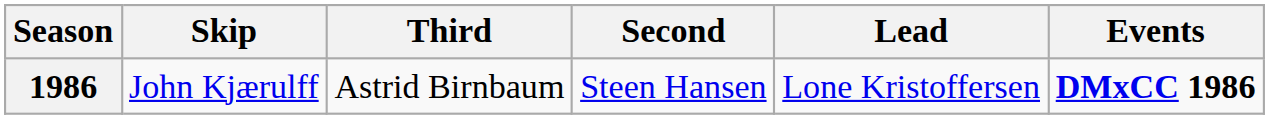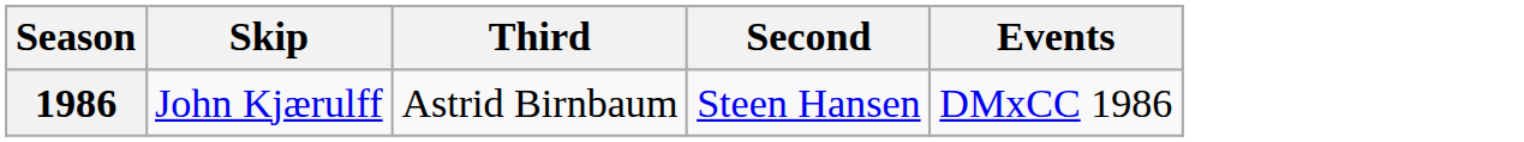- column: Lead | Lone Kristoffersen
1986 | Events: bold -> normal
